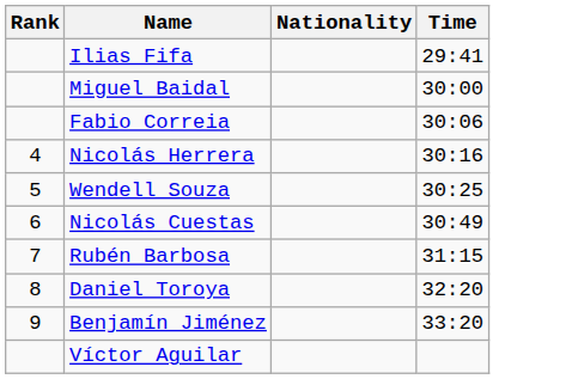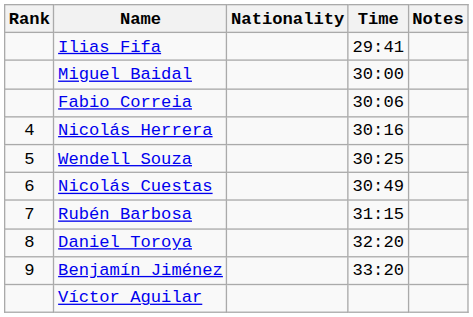+ column: Notes
